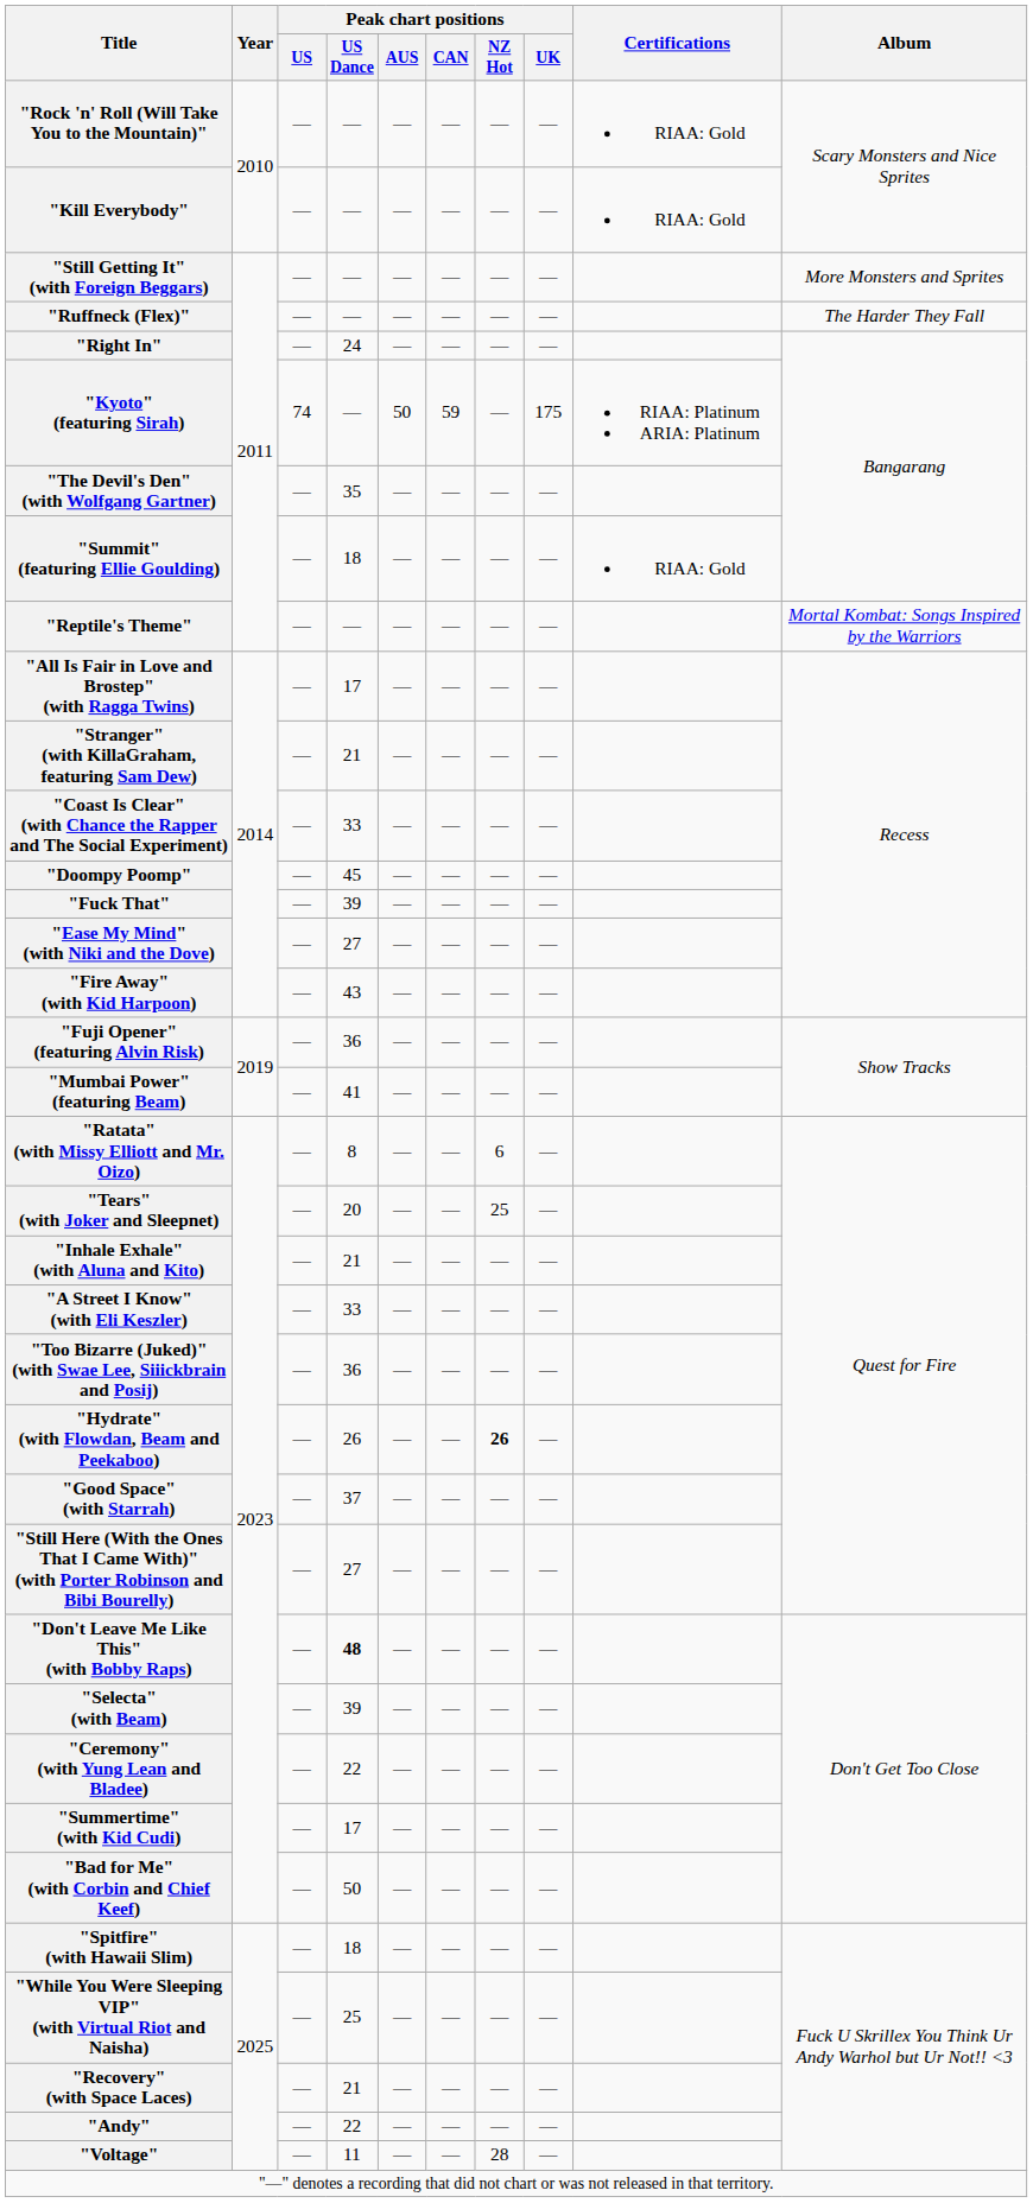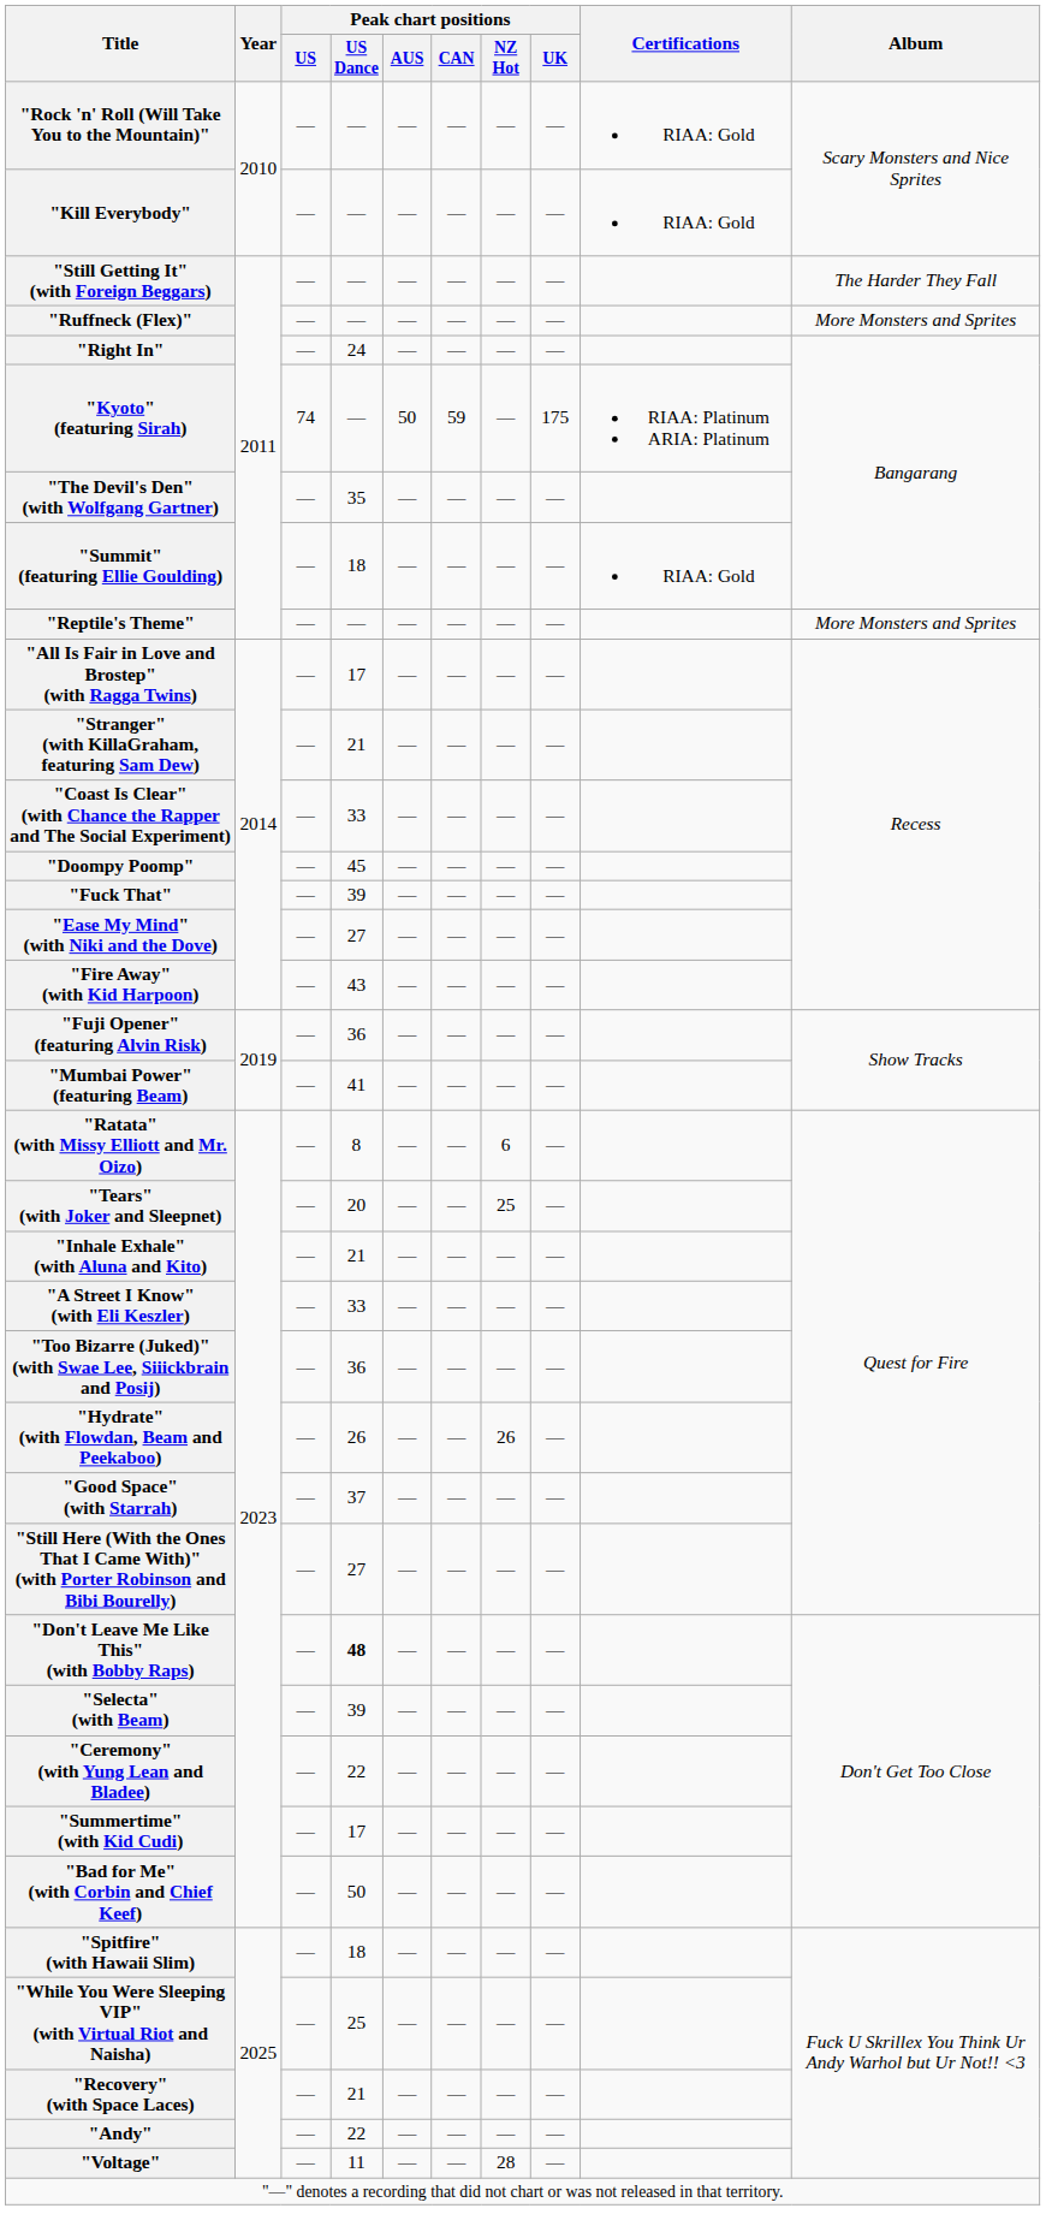"Still Getting It" (with Foreign Beggars) | Album: More Monsters and Sprites -> The Harder They Fall
"Ruffneck (Flex)" | Album: The Harder They Fall -> More Monsters and Sprites
"Reptile's Theme" | Album: Mortal Kombat: Songs Inspired by the Warriors -> More Monsters and Sprites
"Hydrate" (with Flowdan, Beam and Peekaboo) | Peak chart positions / NZ Hot: bold -> normal
